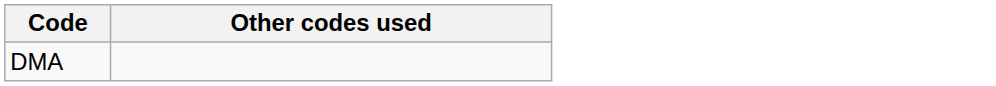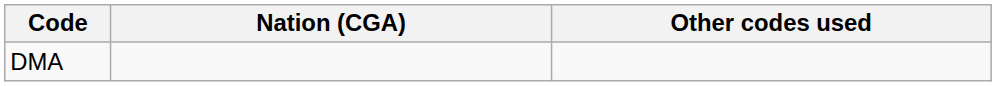+ column: Nation (CGA)
